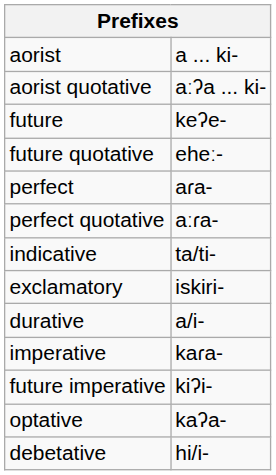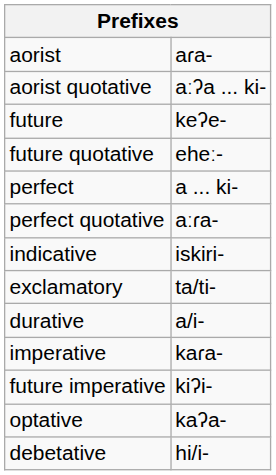aorist | column 2: a ... ki- -> aɾa-
perfect | column 2: aɾa- -> a ... ki-
indicative | column 2: ta/ti- -> iskiri-
exclamatory | column 2: iskiri- -> ta/ti-
